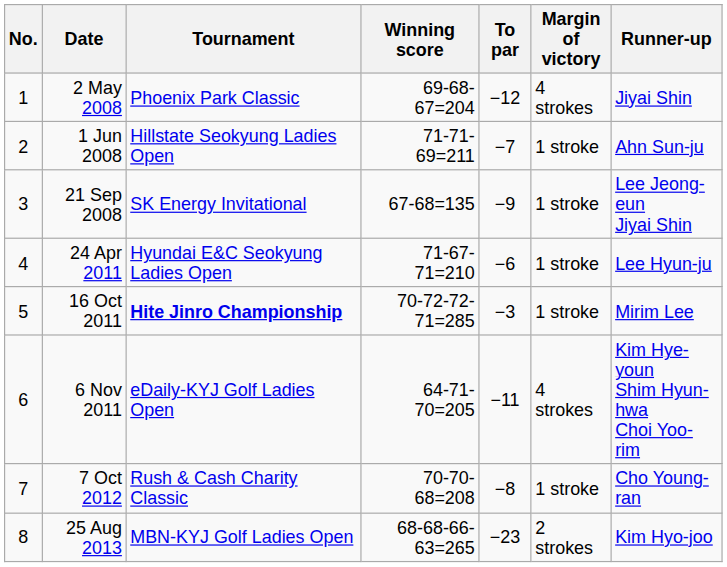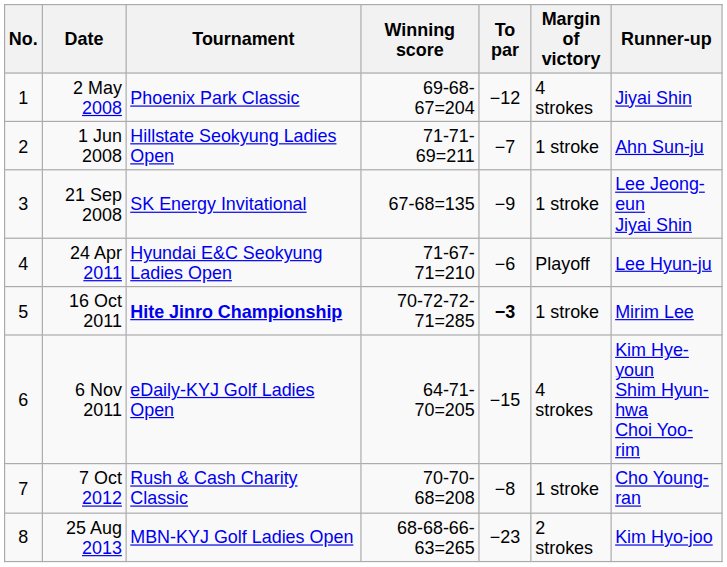24 Apr 2011 | Margin of victory: 1 stroke -> Playoff
16 Oct 2011 | To par: normal -> bold
6 Nov 2011 | To par: −11 -> −15
